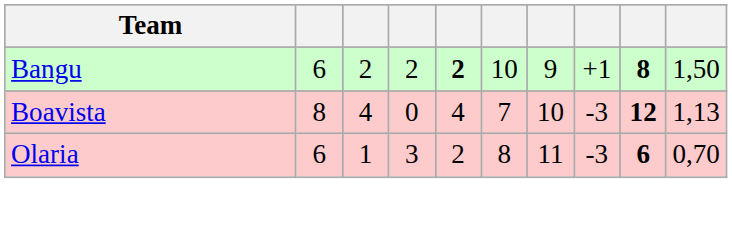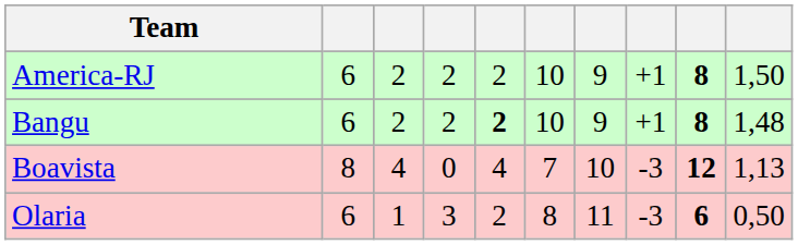+ row: America-RJ | 6 | 2 | 2 | 2 | 10 | 9 | +1 | 8 | 1,50
Bangu | column 10: 1,50 -> 1,48
Olaria | column 10: 0,70 -> 0,50
